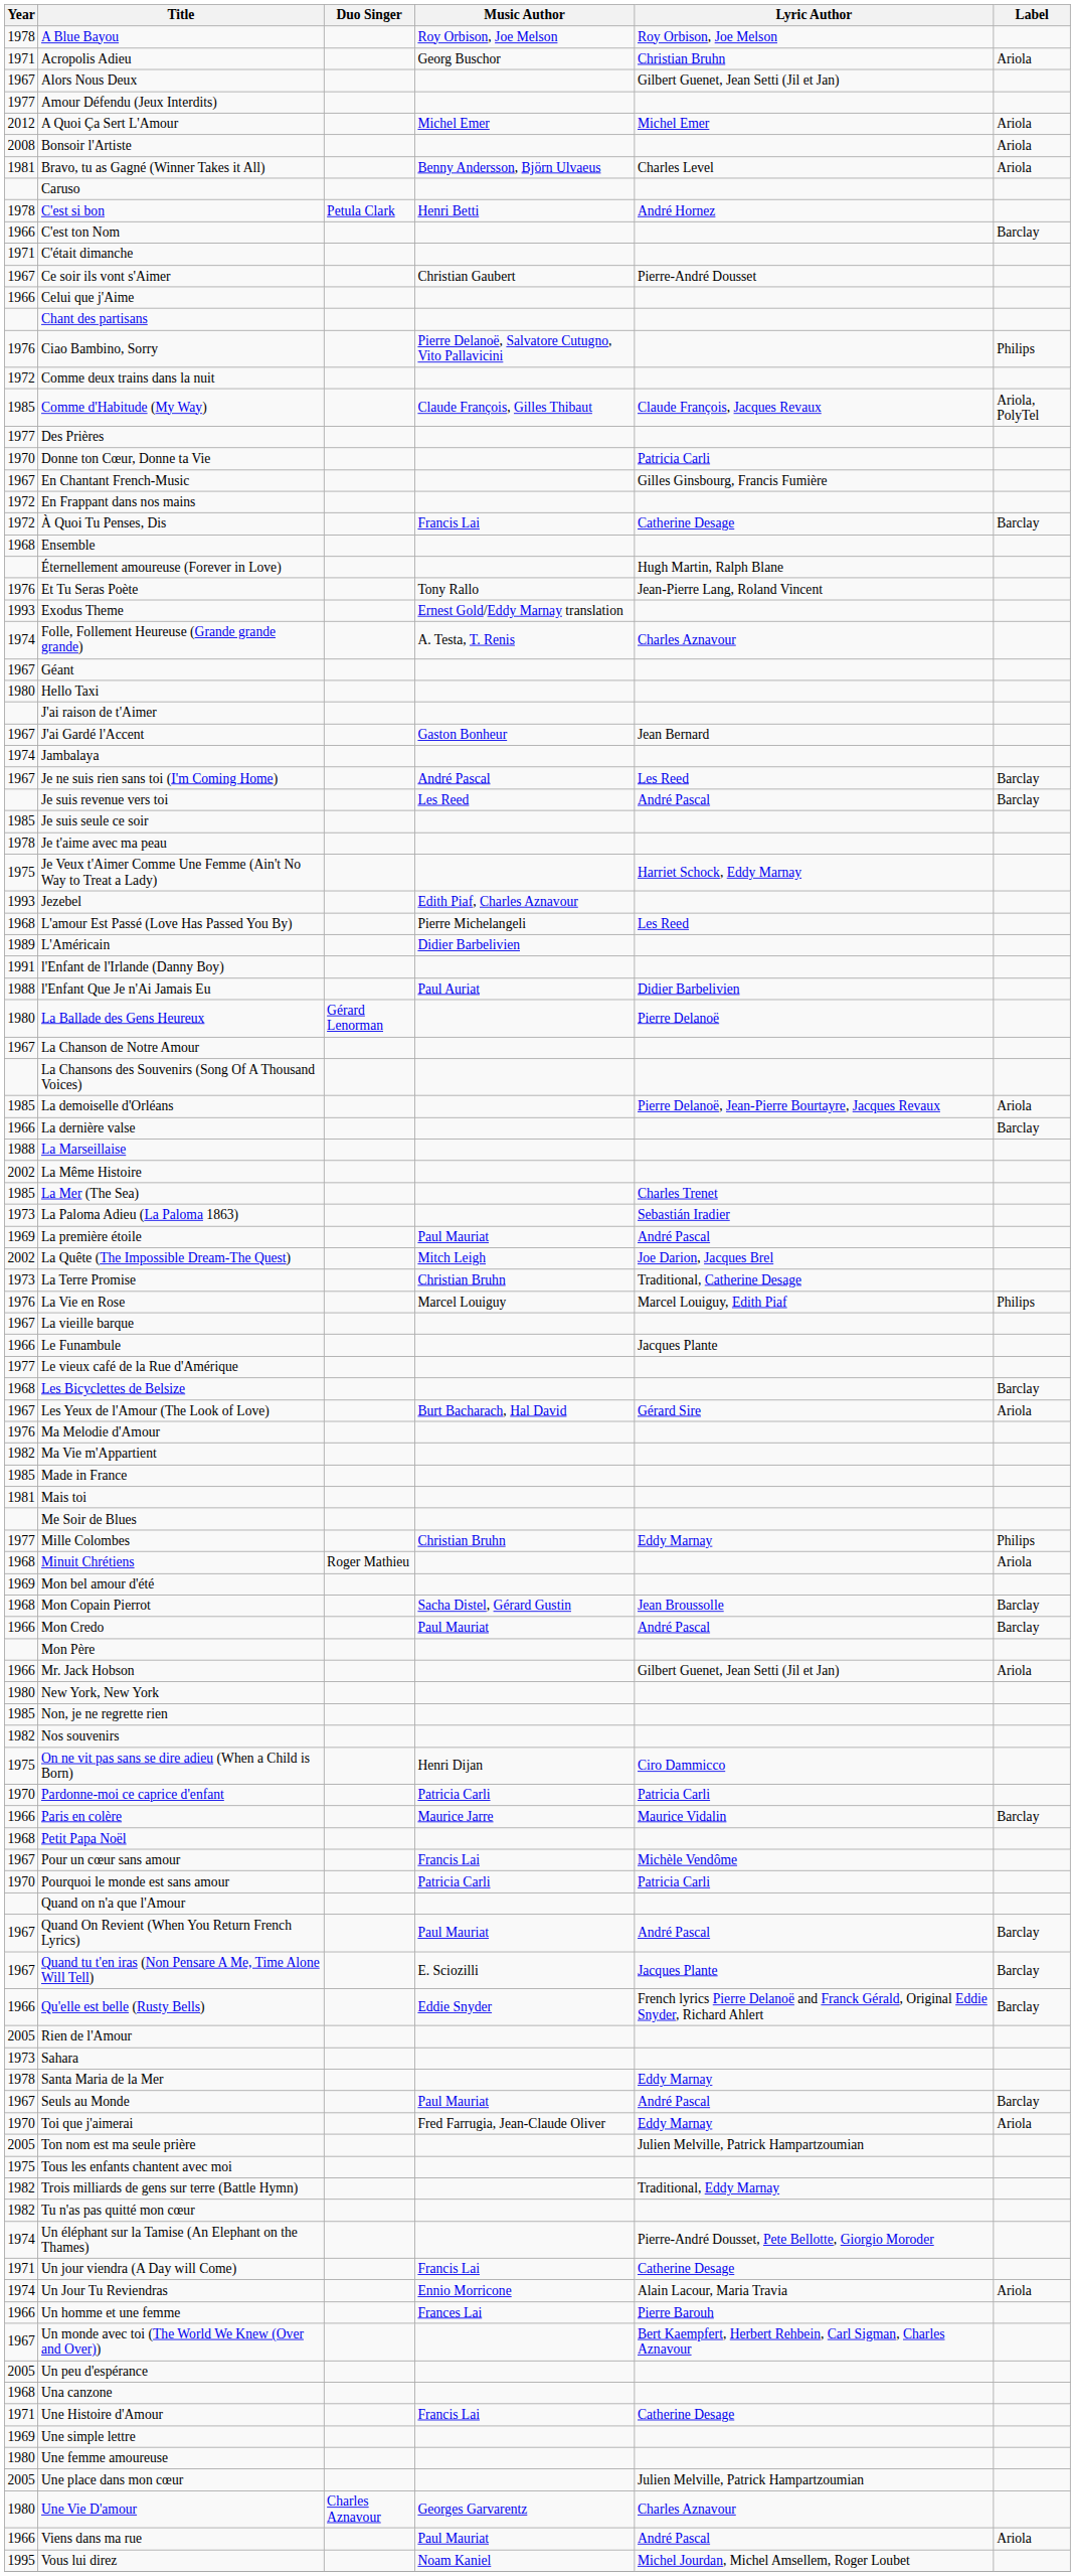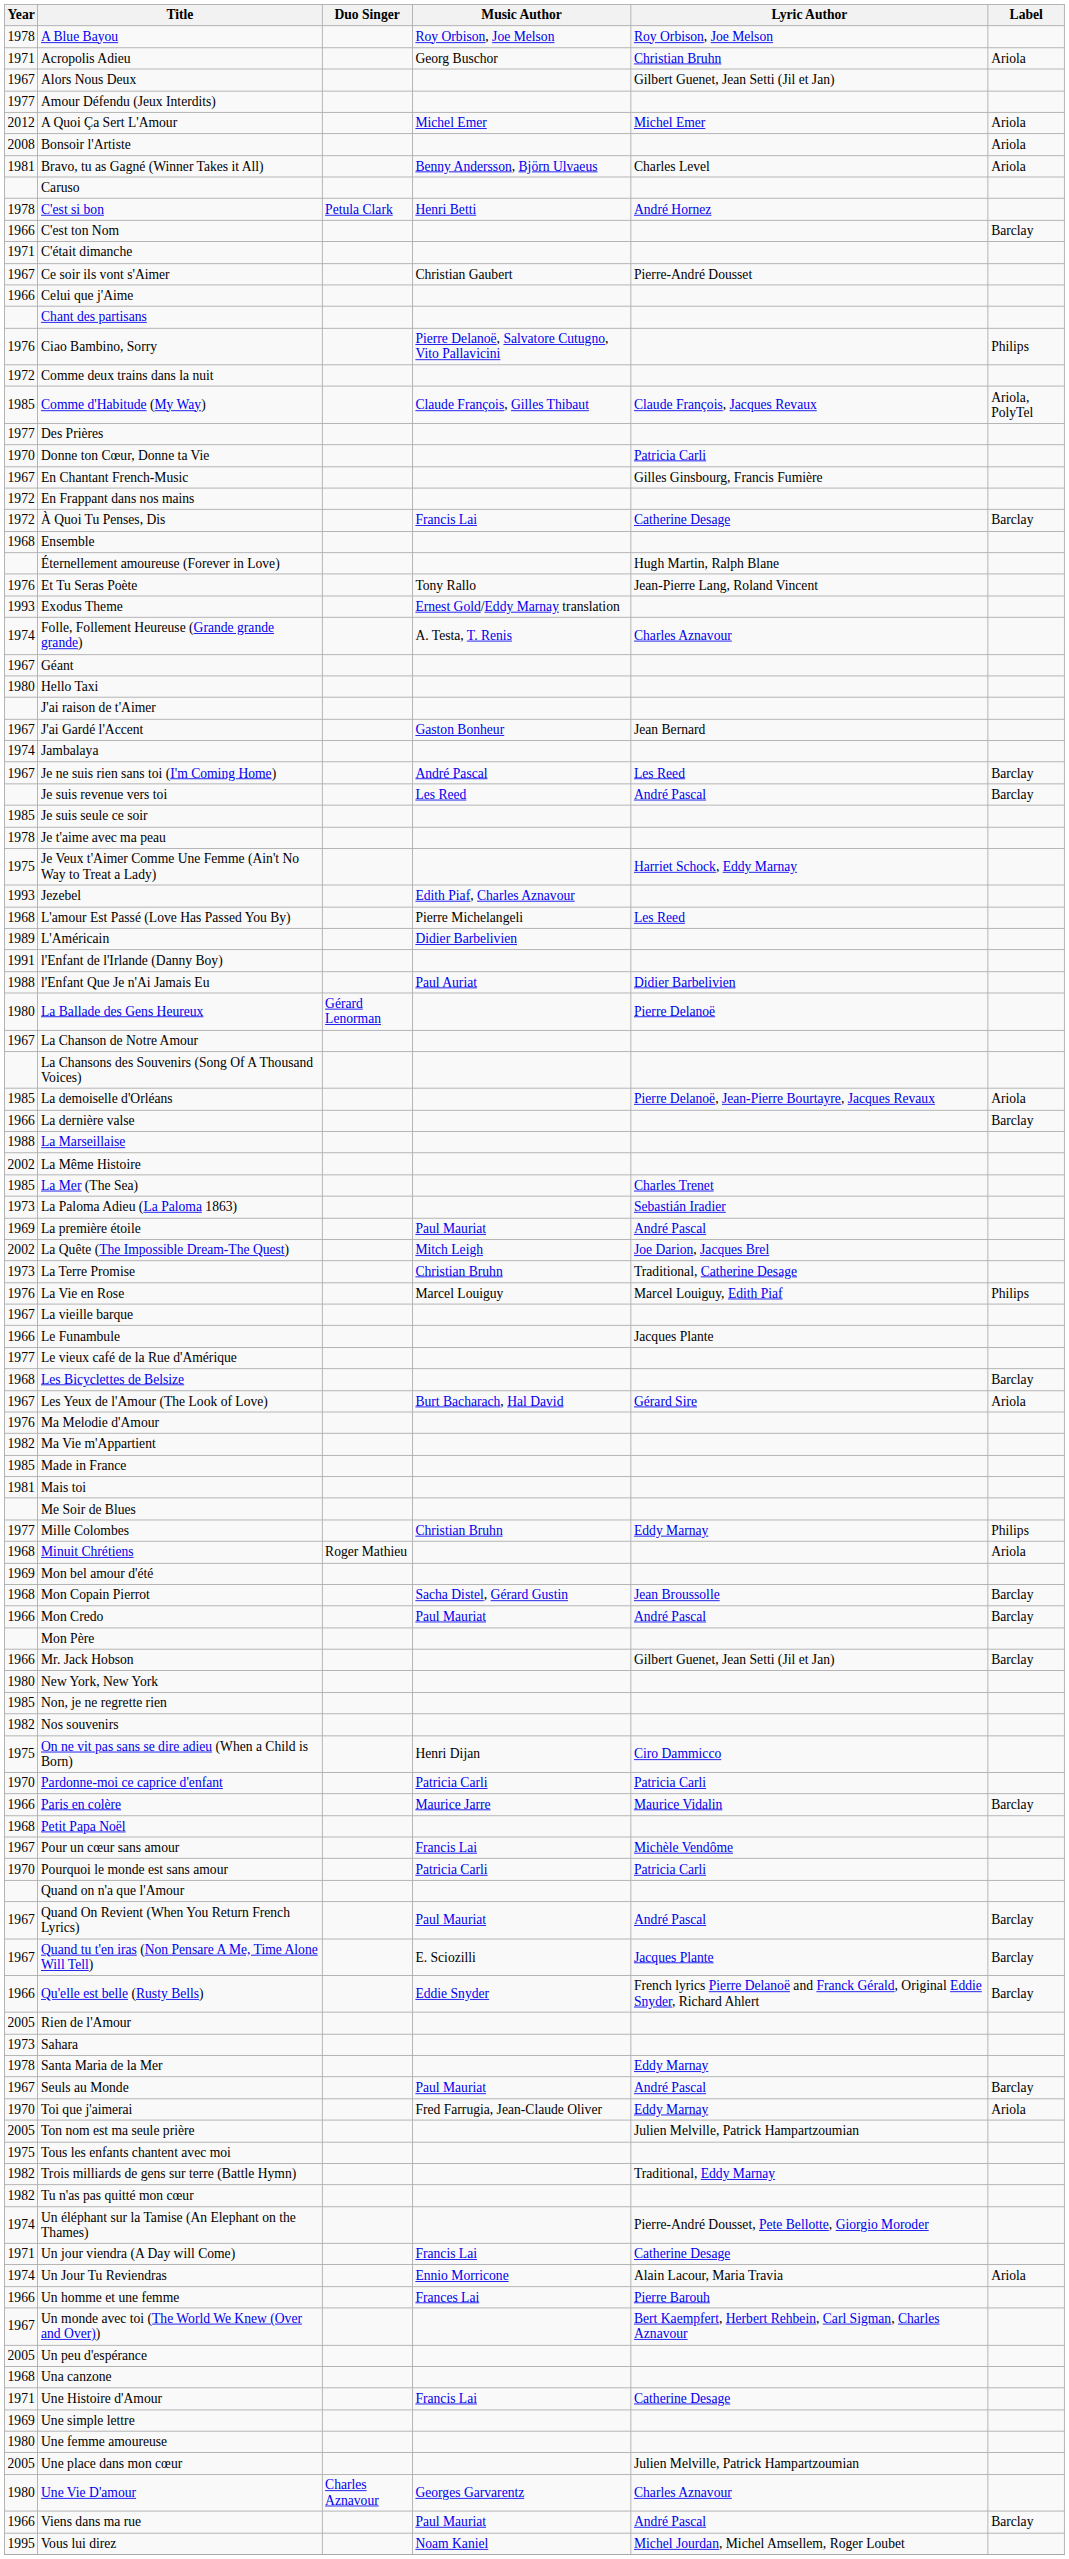Mr. Jack Hobson | Label: Ariola -> Barclay
Viens dans ma rue | Label: Ariola -> Barclay
